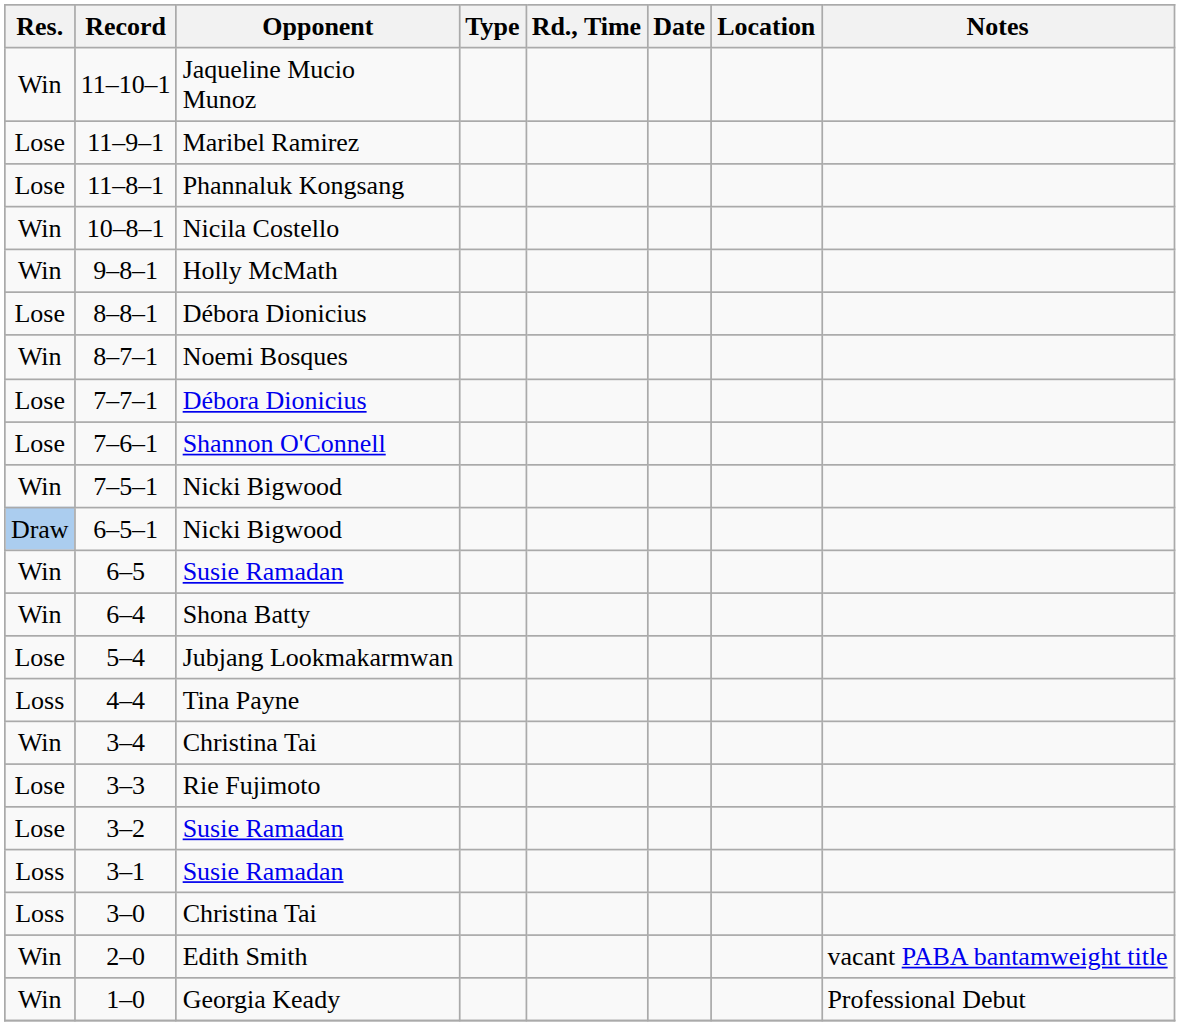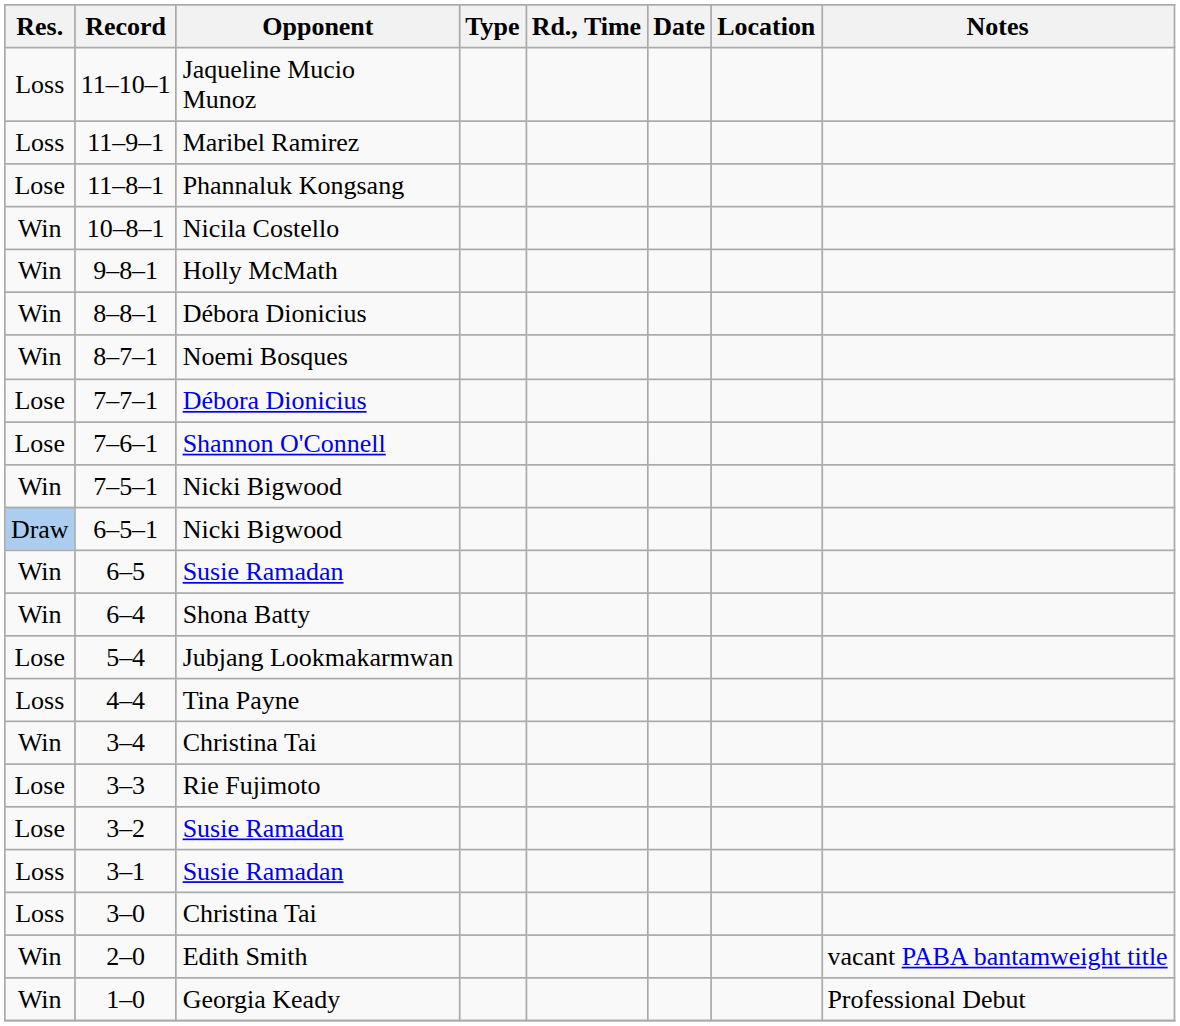11–10–1 | Res.: Win -> Loss
11–9–1 | Res.: Lose -> Loss
8–8–1 | Res.: Lose -> Win
